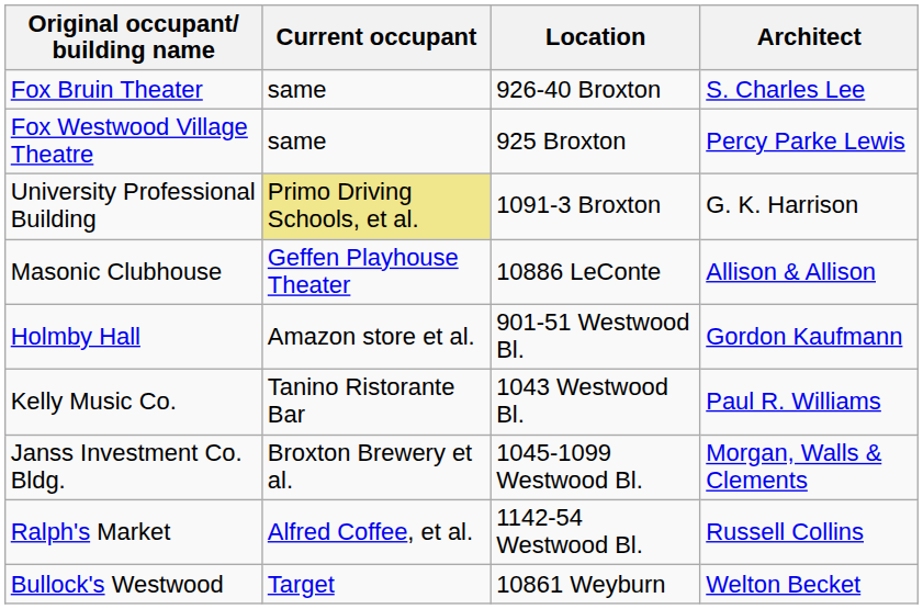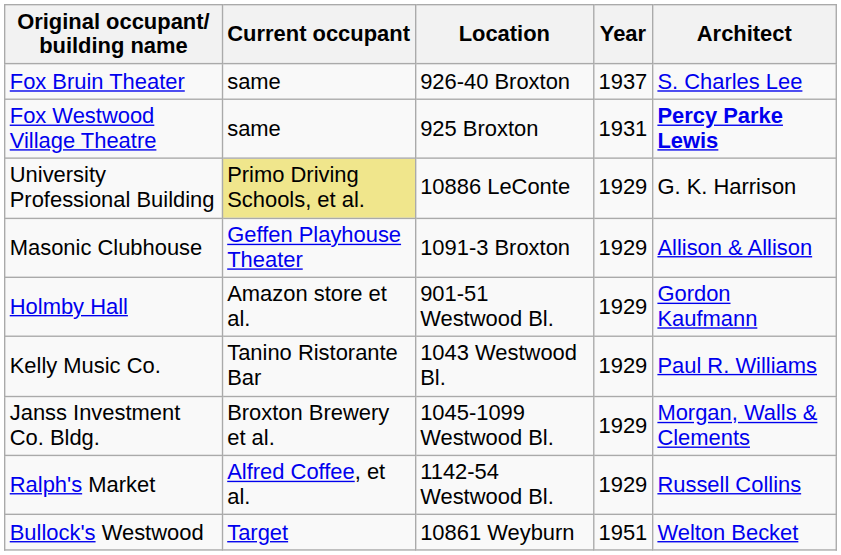+ column: Year | 1937 | 1931 | 1929 | 1929 | 1929 | 1929 | 1929 | 1929 | 1951
Fox Westwood Village Theatre | Architect: normal -> bold
University Professional Building | Location: 1091-3 Broxton -> 10886 LeConte
Masonic Clubhouse | Location: 10886 LeConte -> 1091-3 Broxton
